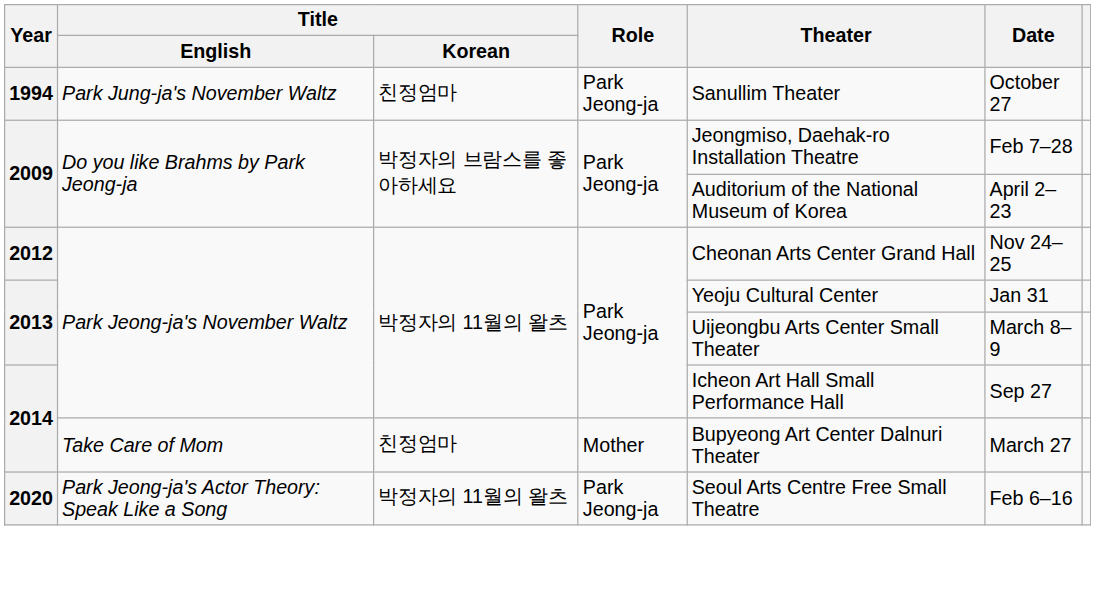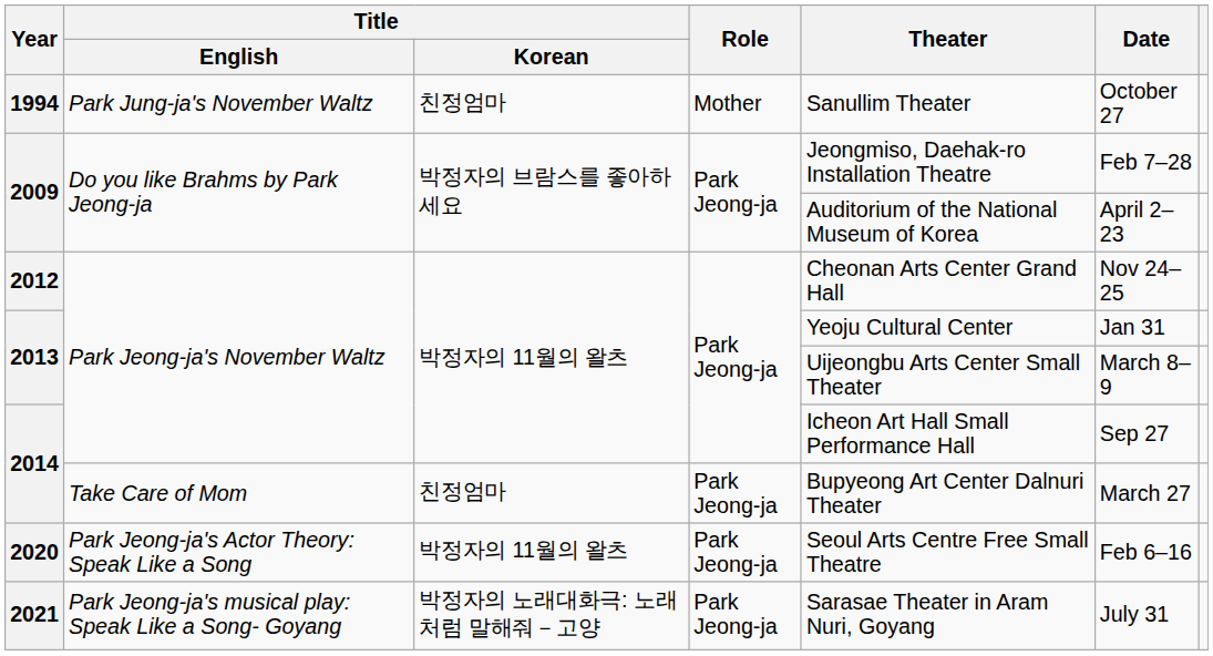1994 | Role: Park Jeong-ja -> Mother
2014 / Take Care of Mom | Role: Mother -> Park Jeong-ja
+ row: 2021 | Park Jeong-ja's musical play: Speak Like a Song- Goyang | 박정자의 노래대화극: 노래처럼 말해줘－고양 | Park Jeong-ja | Sarasae Theater in Aram Nuri, Goyang | July 31
